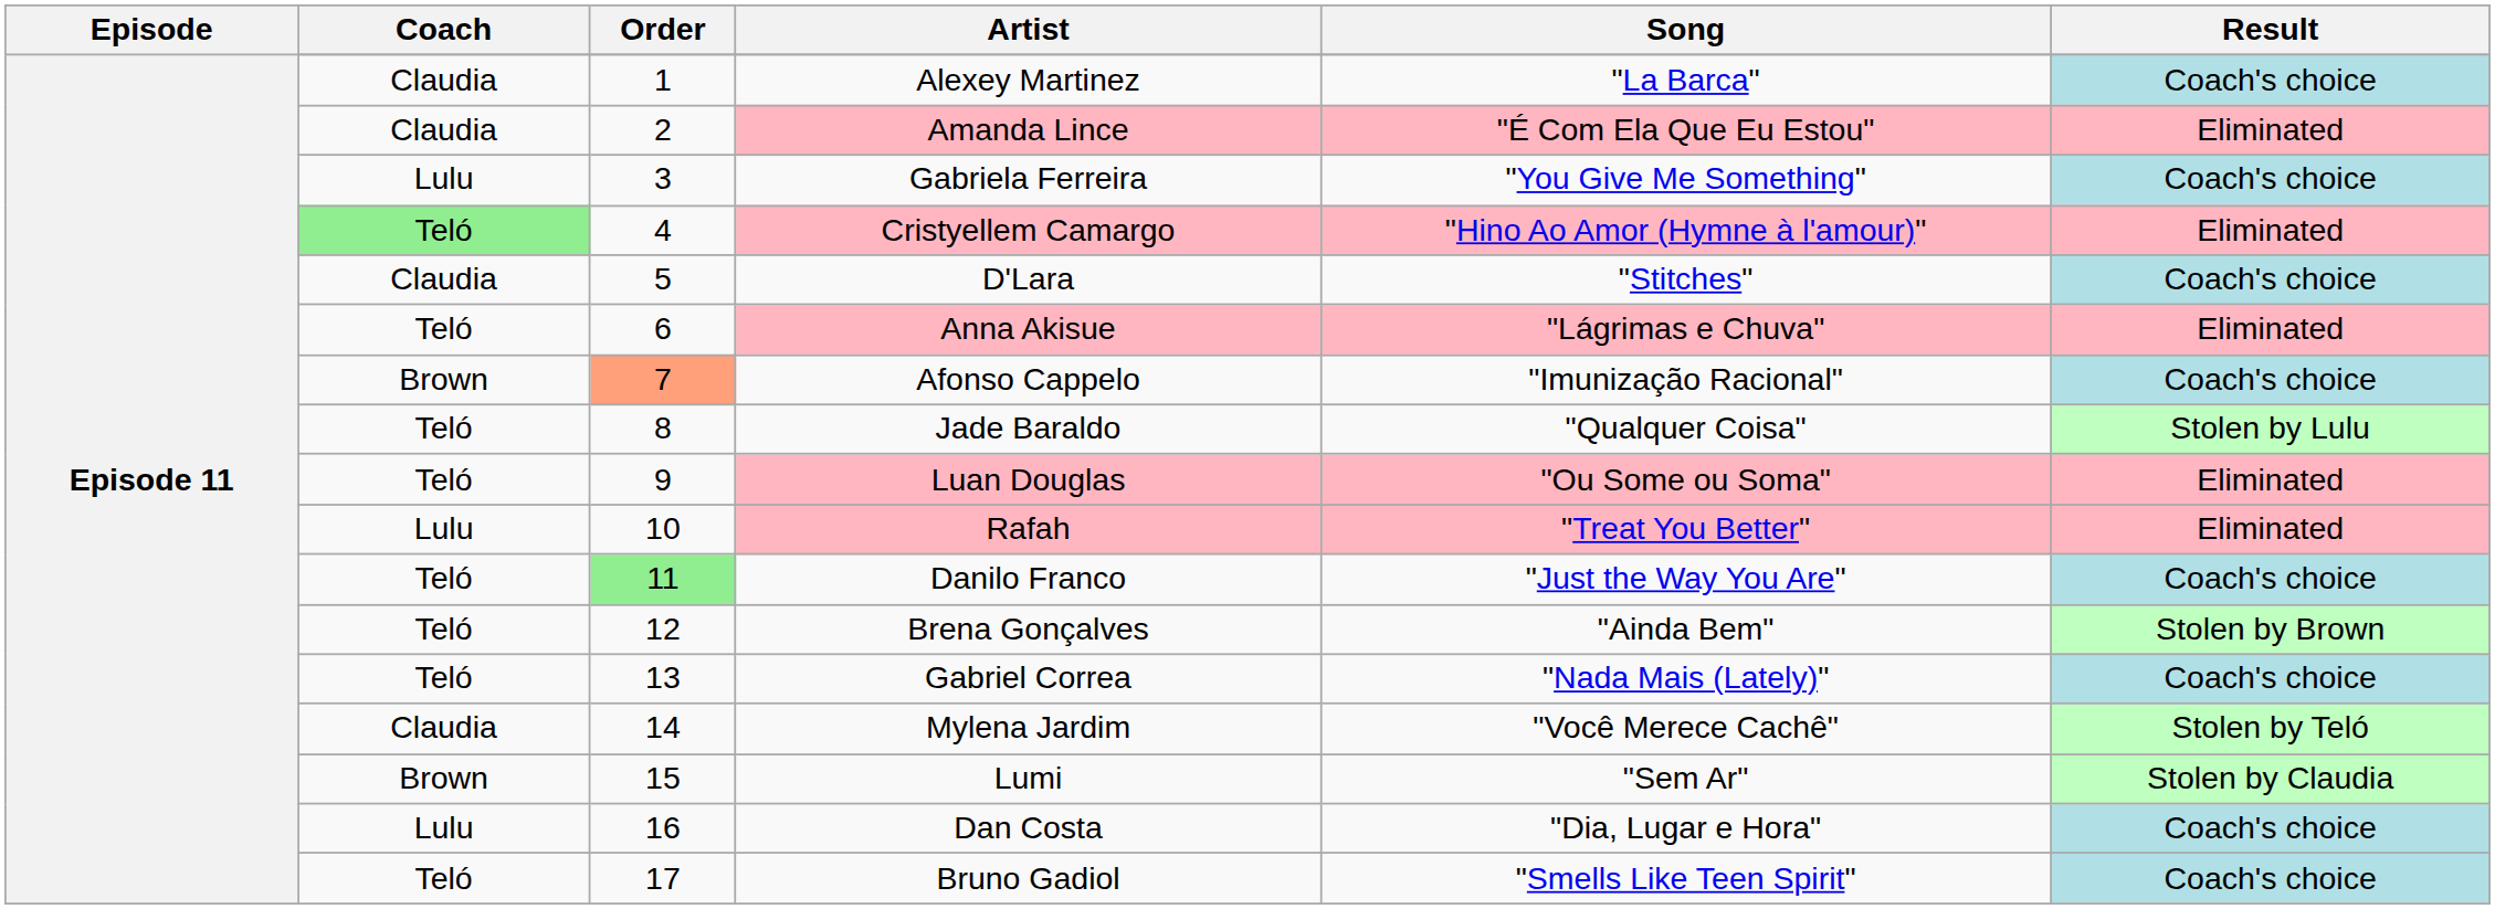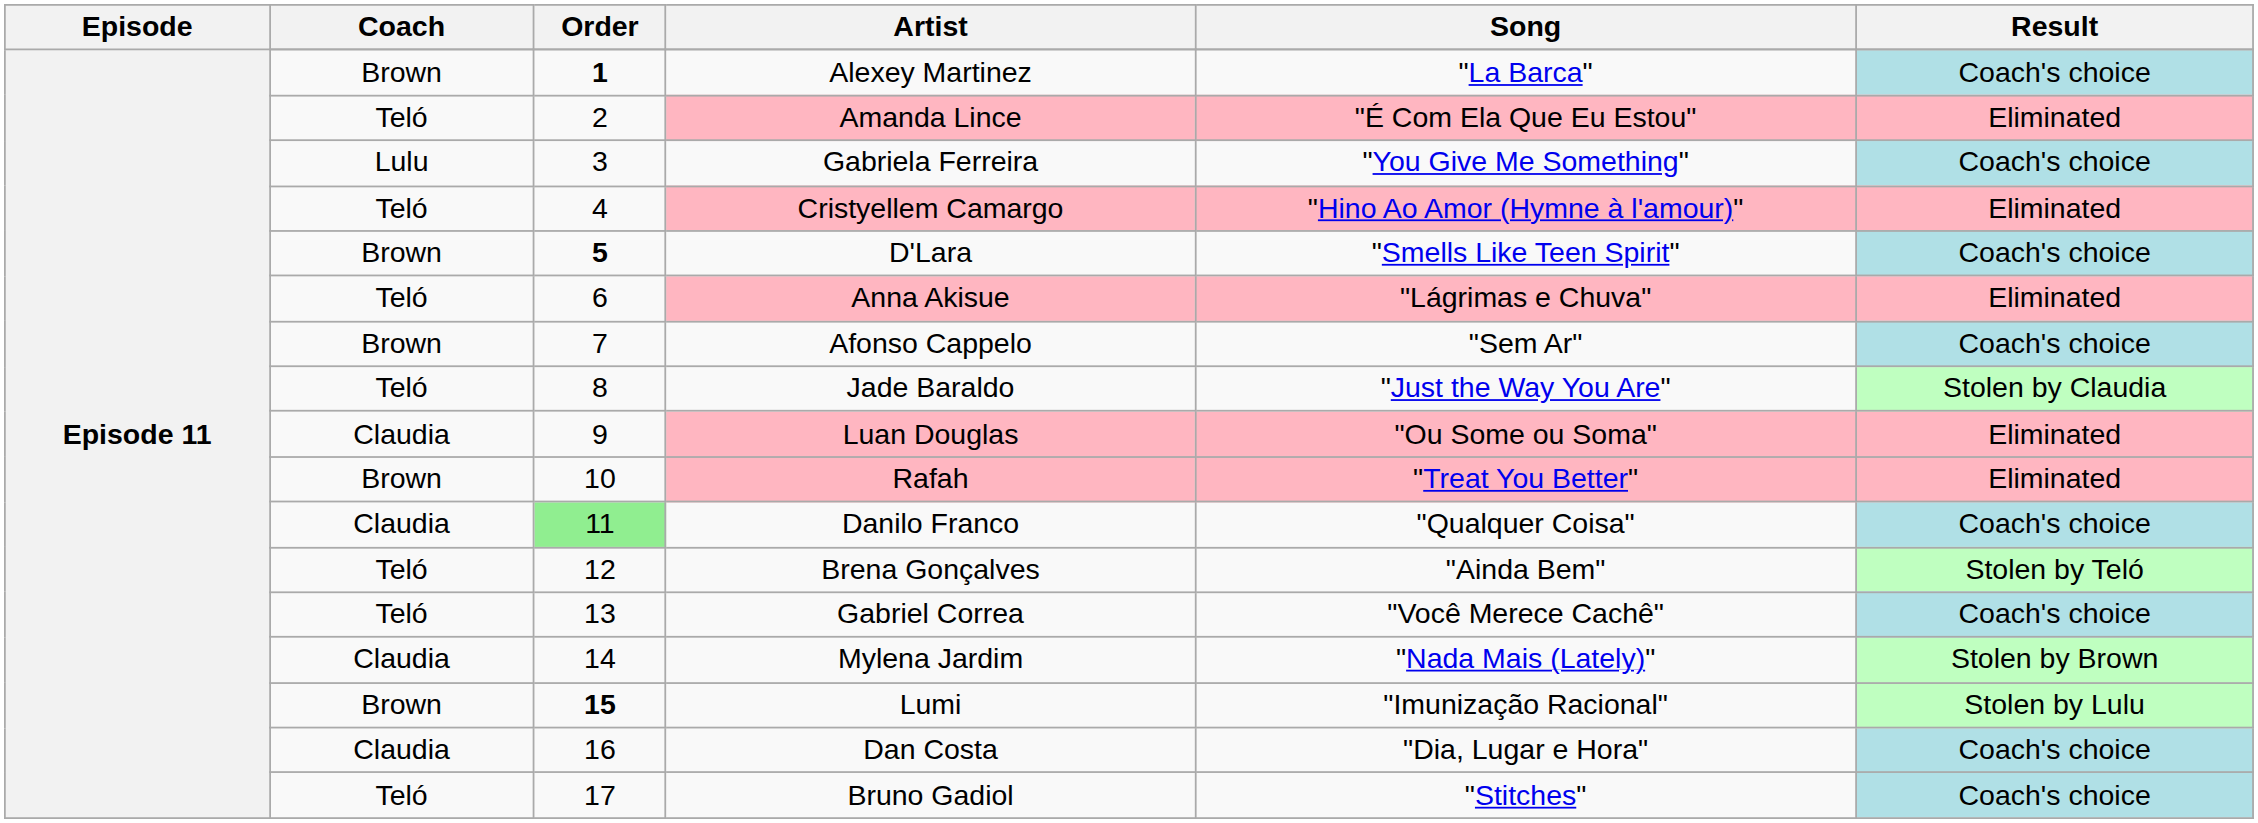Alexey Martinez | Coach: Claudia -> Brown
Alexey Martinez | Order: normal -> bold
Amanda Lince | Coach: Claudia -> Teló
Cristyellem Camargo | Coach: lightgreen background -> no background
D'Lara | Coach: Claudia -> Brown
D'Lara | Order: normal -> bold
D'Lara | Song: "Stitches" -> "Smells Like Teen Spirit"
Afonso Cappelo | Order: lightsalmon background -> no background
Afonso Cappelo | Song: "Imunização Racional" -> "Sem Ar"
Jade Baraldo | Song: "Qualquer Coisa" -> "Just the Way You Are"
Jade Baraldo | Result: Stolen by Lulu -> Stolen by Claudia
Luan Douglas | Coach: Teló -> Claudia
Rafah | Coach: Lulu -> Brown
Danilo Franco | Coach: Teló -> Claudia
Danilo Franco | Song: "Just the Way You Are" -> "Qualquer Coisa"
Brena Gonçalves | Result: Stolen by Brown -> Stolen by Teló
Gabriel Correa | Song: "Nada Mais (Lately)" -> "Você Merece Cachê"
Mylena Jardim | Song: "Você Merece Cachê" -> "Nada Mais (Lately)"
Mylena Jardim | Result: Stolen by Teló -> Stolen by Brown
Lumi | Order: normal -> bold
Lumi | Song: "Sem Ar" -> "Imunização Racional"
Lumi | Result: Stolen by Claudia -> Stolen by Lulu
Dan Costa | Coach: Lulu -> Claudia
Bruno Gadiol | Song: "Smells Like Teen Spirit" -> "Stitches"
